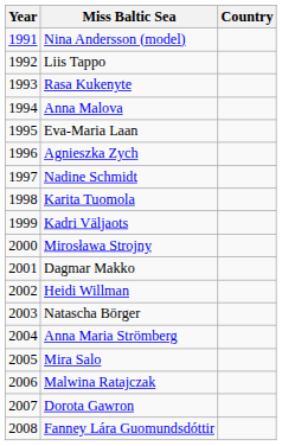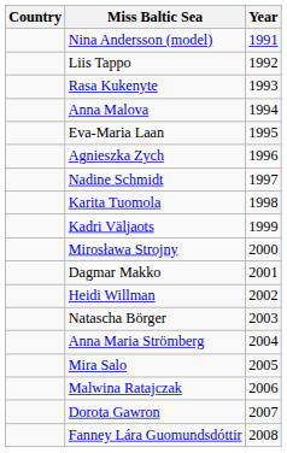columns swapped: Year <-> Country
